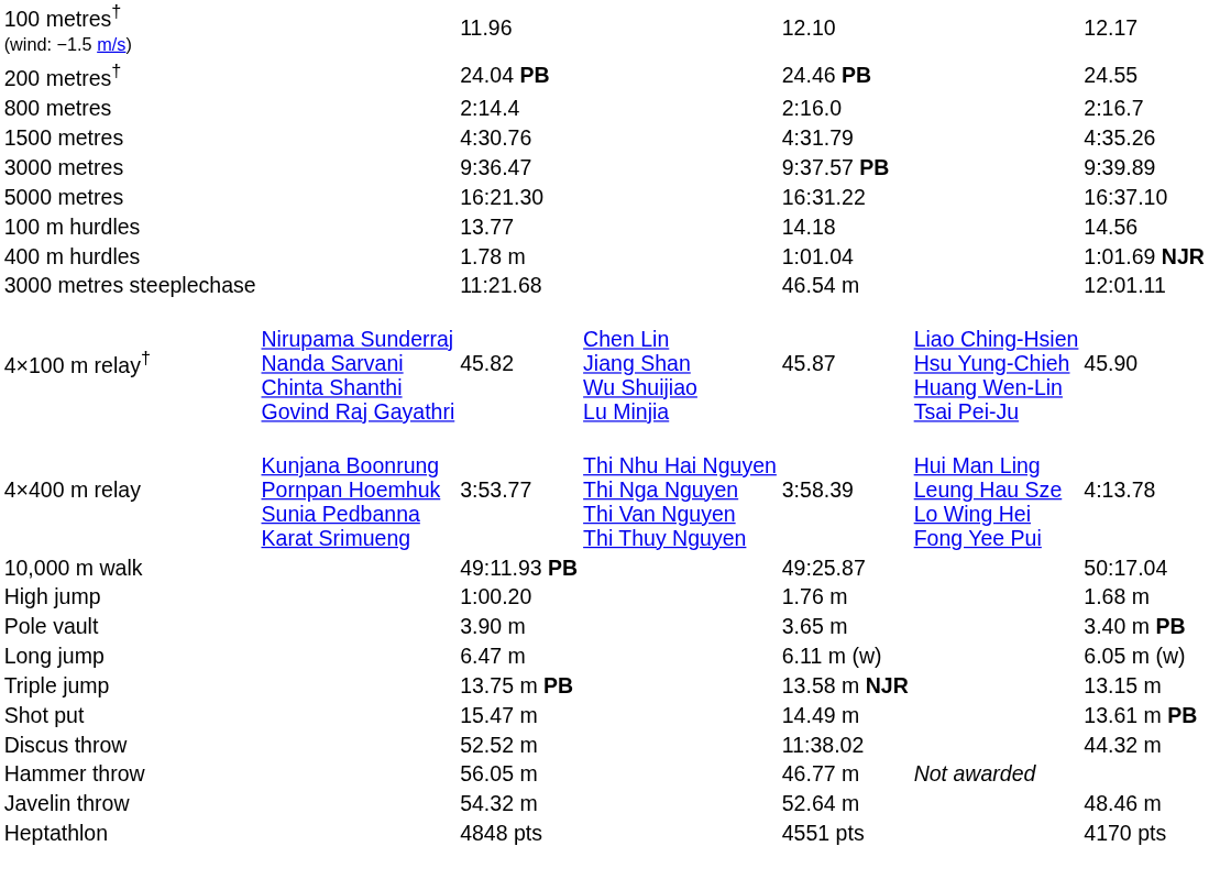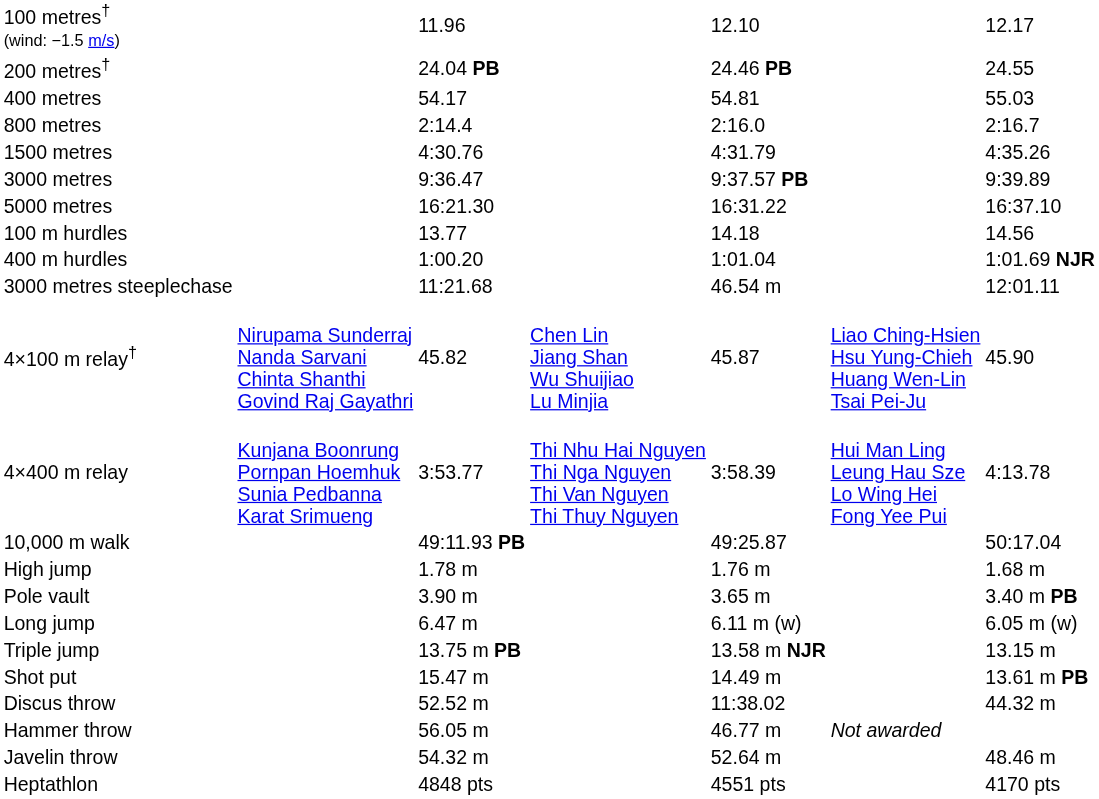+ row: 400 metres | 54.17 | 54.81 | 55.03
400 m hurdles | column 3: 1.78 m -> 1:00.20
High jump | column 3: 1:00.20 -> 1.78 m
